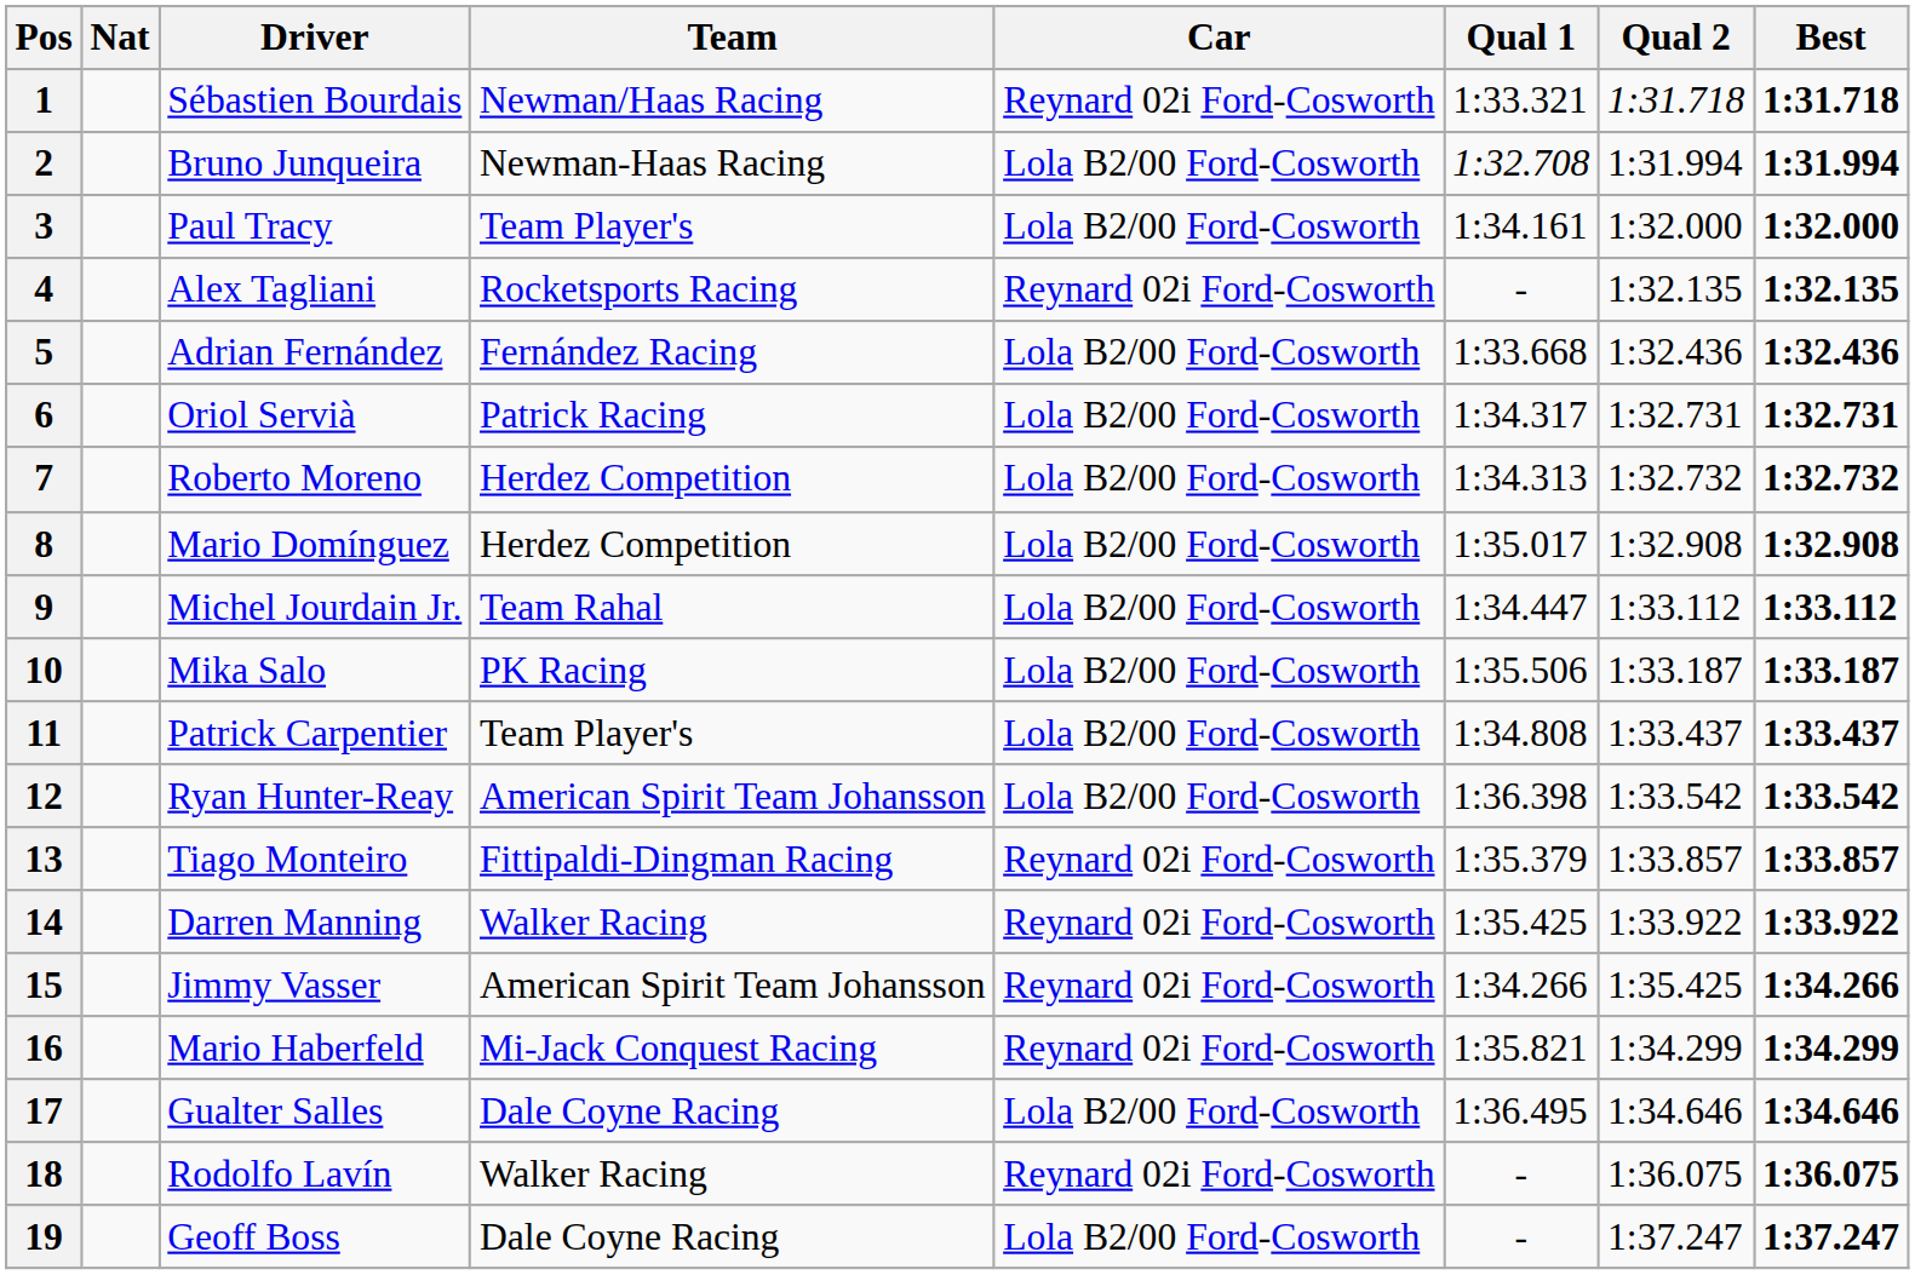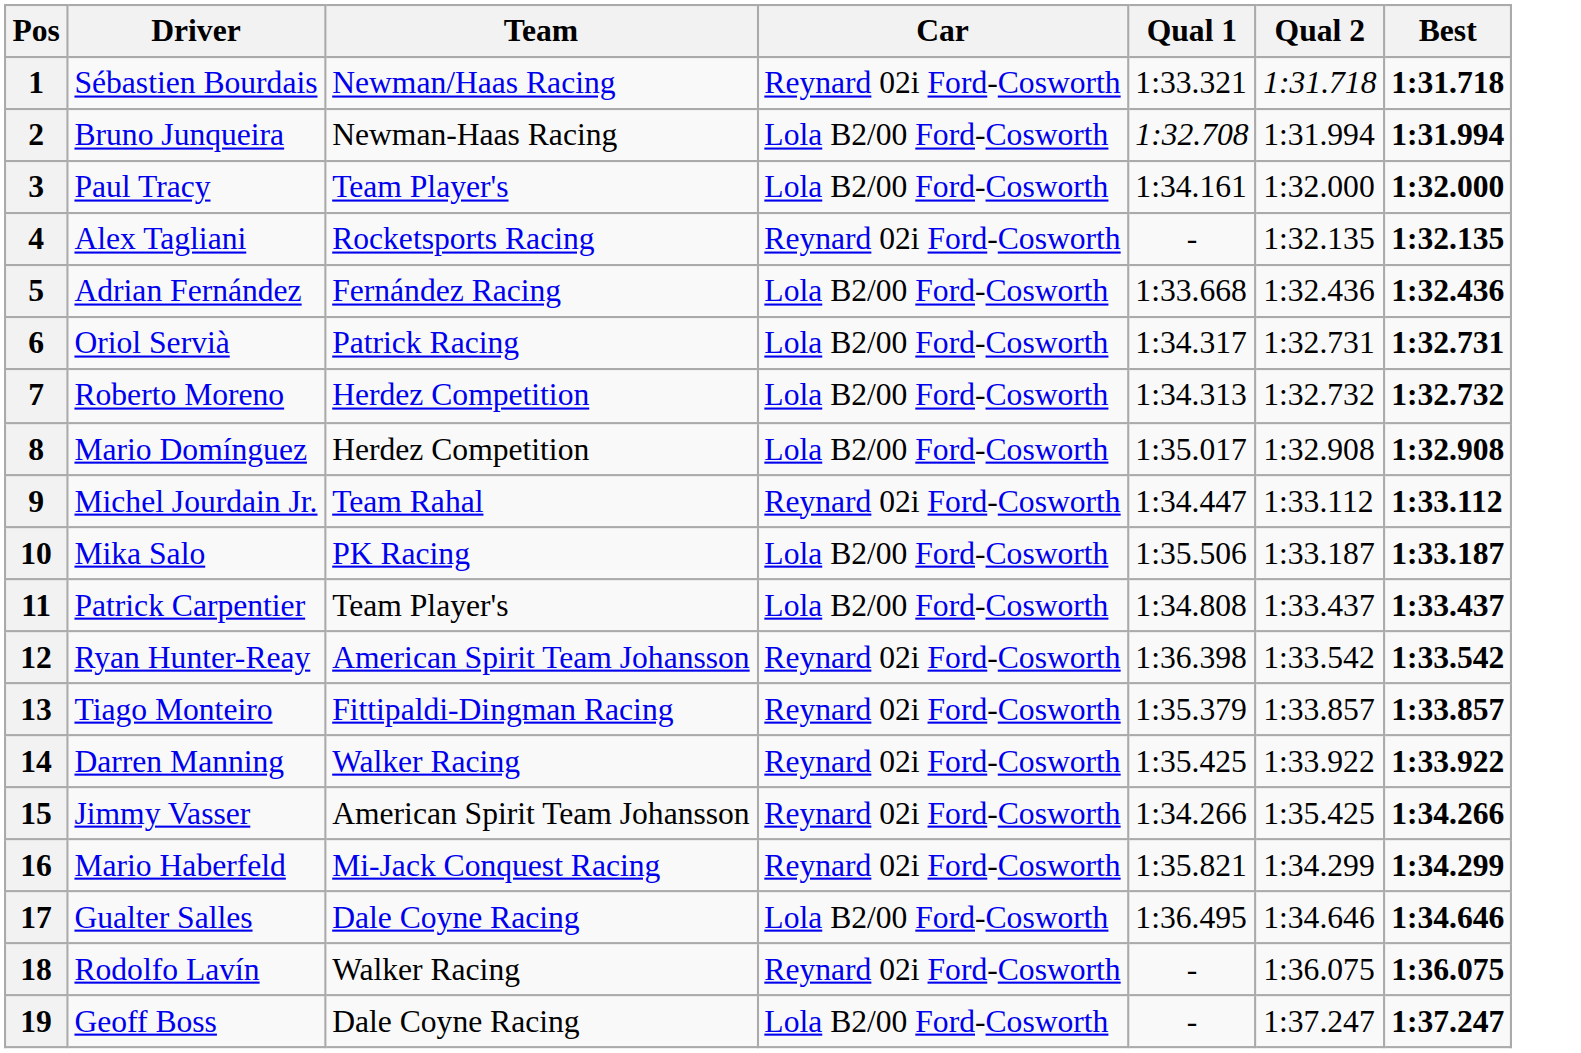- column: Nat
9 | Car: Lola B2/00 Ford-Cosworth -> Reynard 02i Ford-Cosworth
12 | Car: Lola B2/00 Ford-Cosworth -> Reynard 02i Ford-Cosworth
